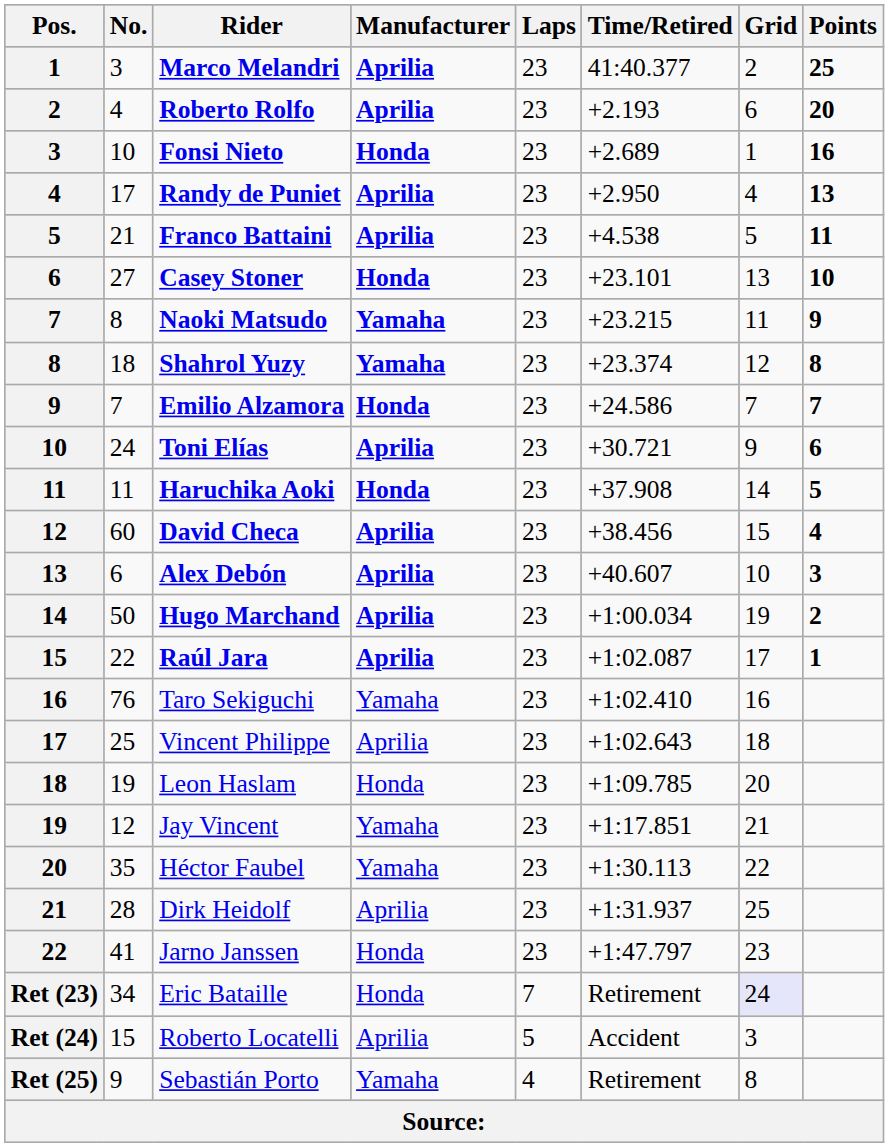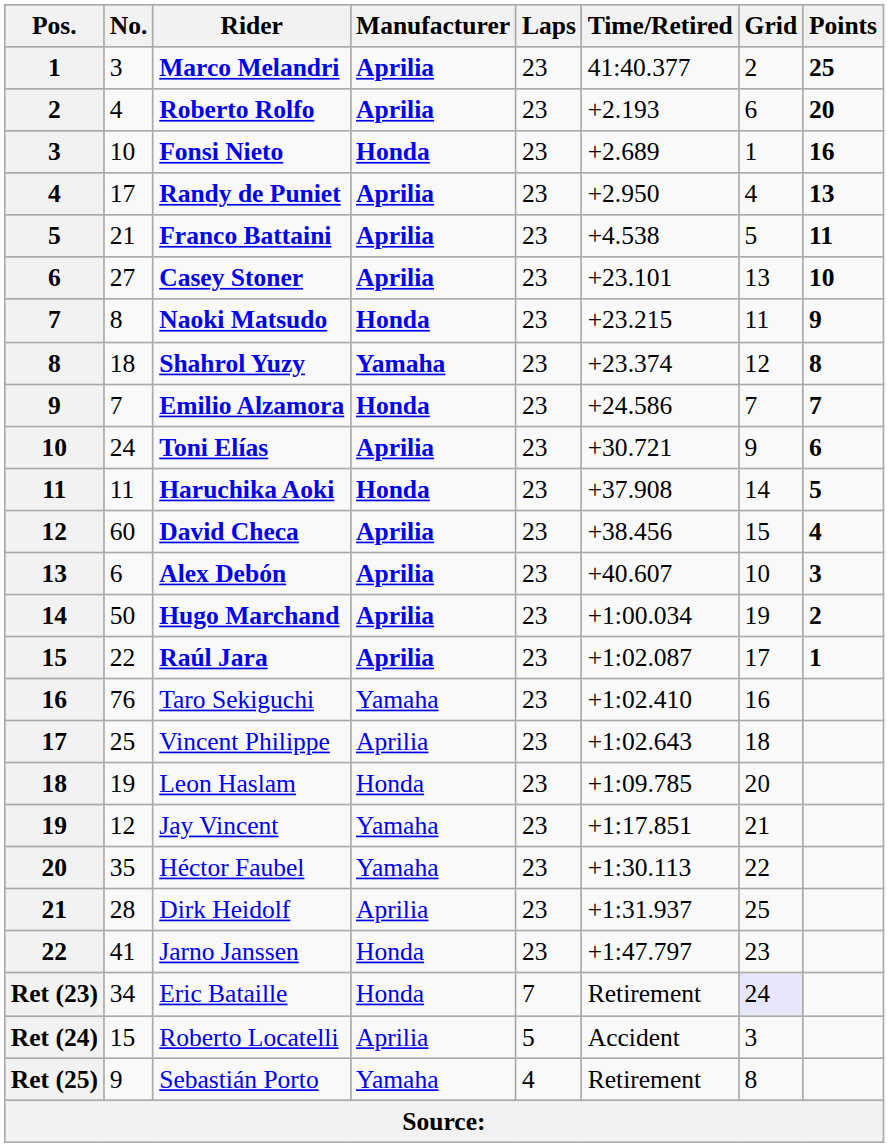Casey Stoner | Manufacturer: Honda -> Aprilia
Naoki Matsudo | Manufacturer: Yamaha -> Honda
